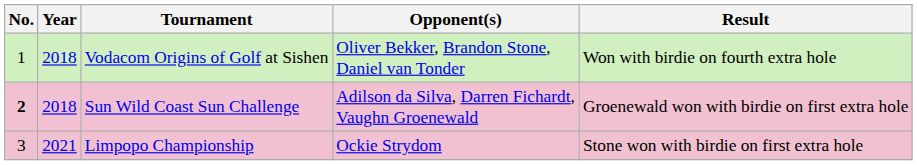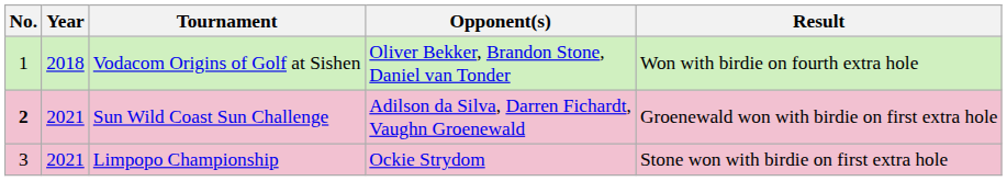Sun Wild Coast Sun Challenge | Year: 2018 -> 2021
